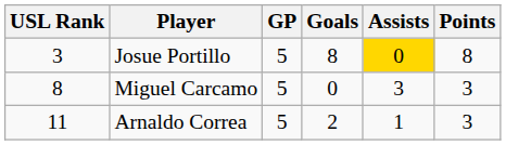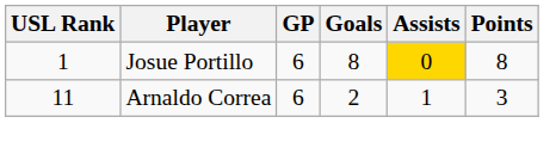Josue Portillo | USL Rank: 3 -> 1
Josue Portillo | GP: 5 -> 6
- row: 8 | Miguel Carcamo | 5 | 0 | 3 | 3
Arnaldo Correa | GP: 5 -> 6
